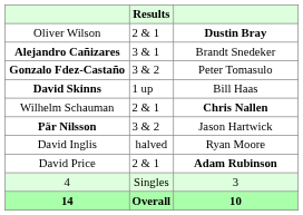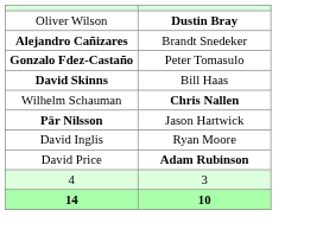- column: Results | 2 & 1 | 3 & 1 | 3 & 2 | 1 up | 2 & 1 | 3 & 2 | halved | 2 & 1 | Singles | Overall
